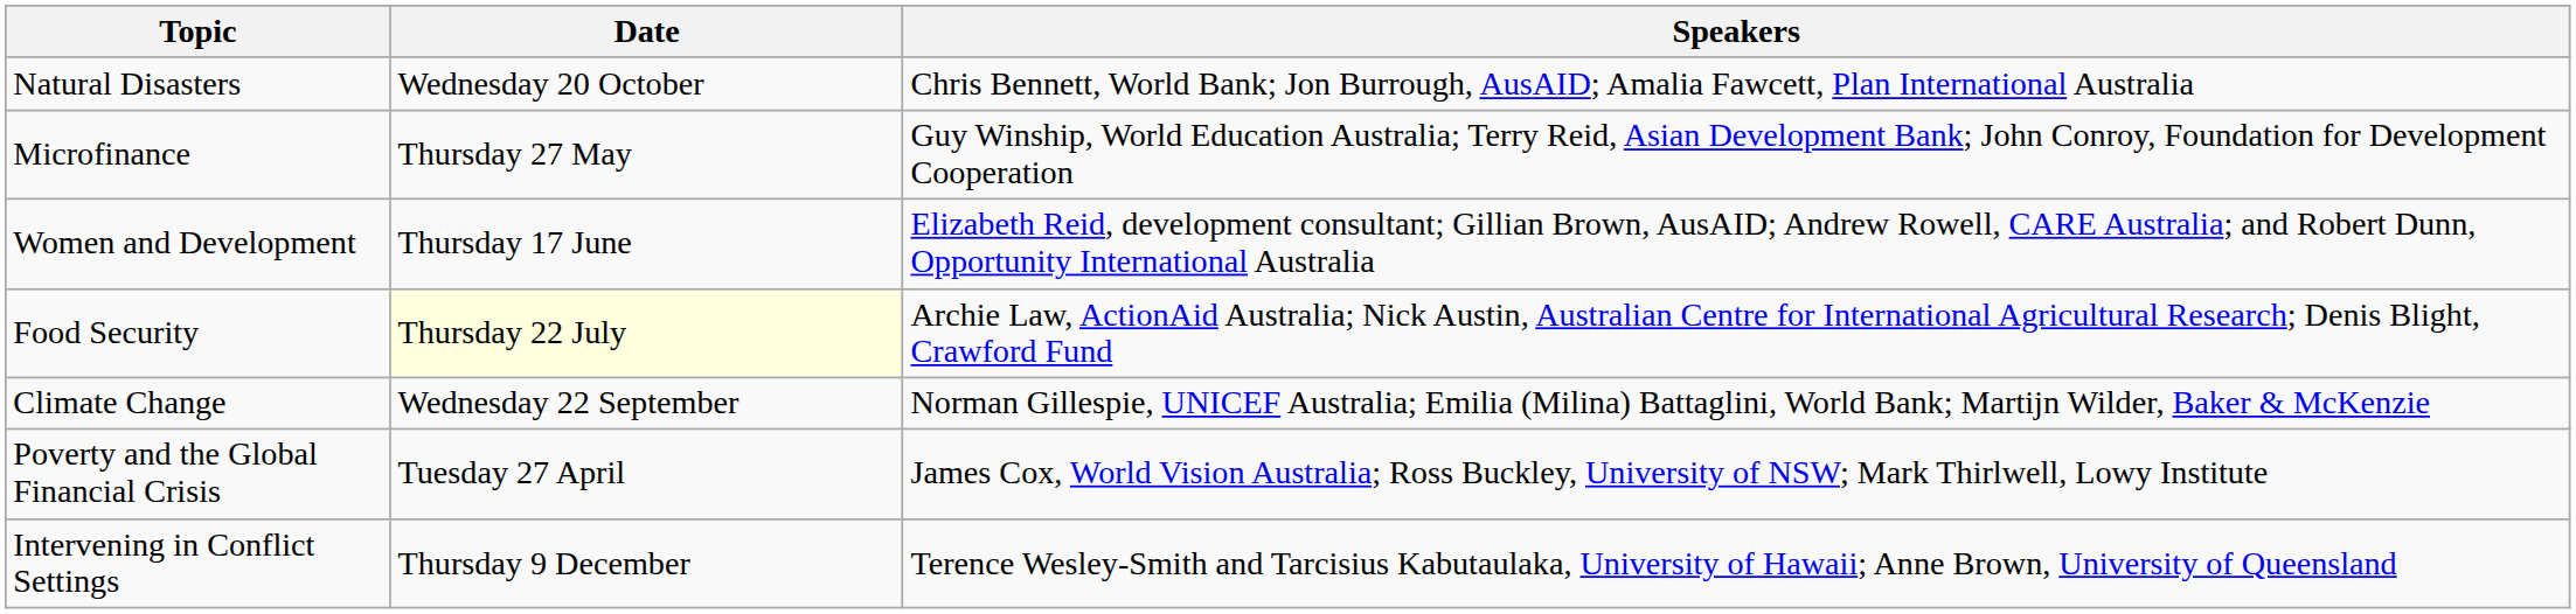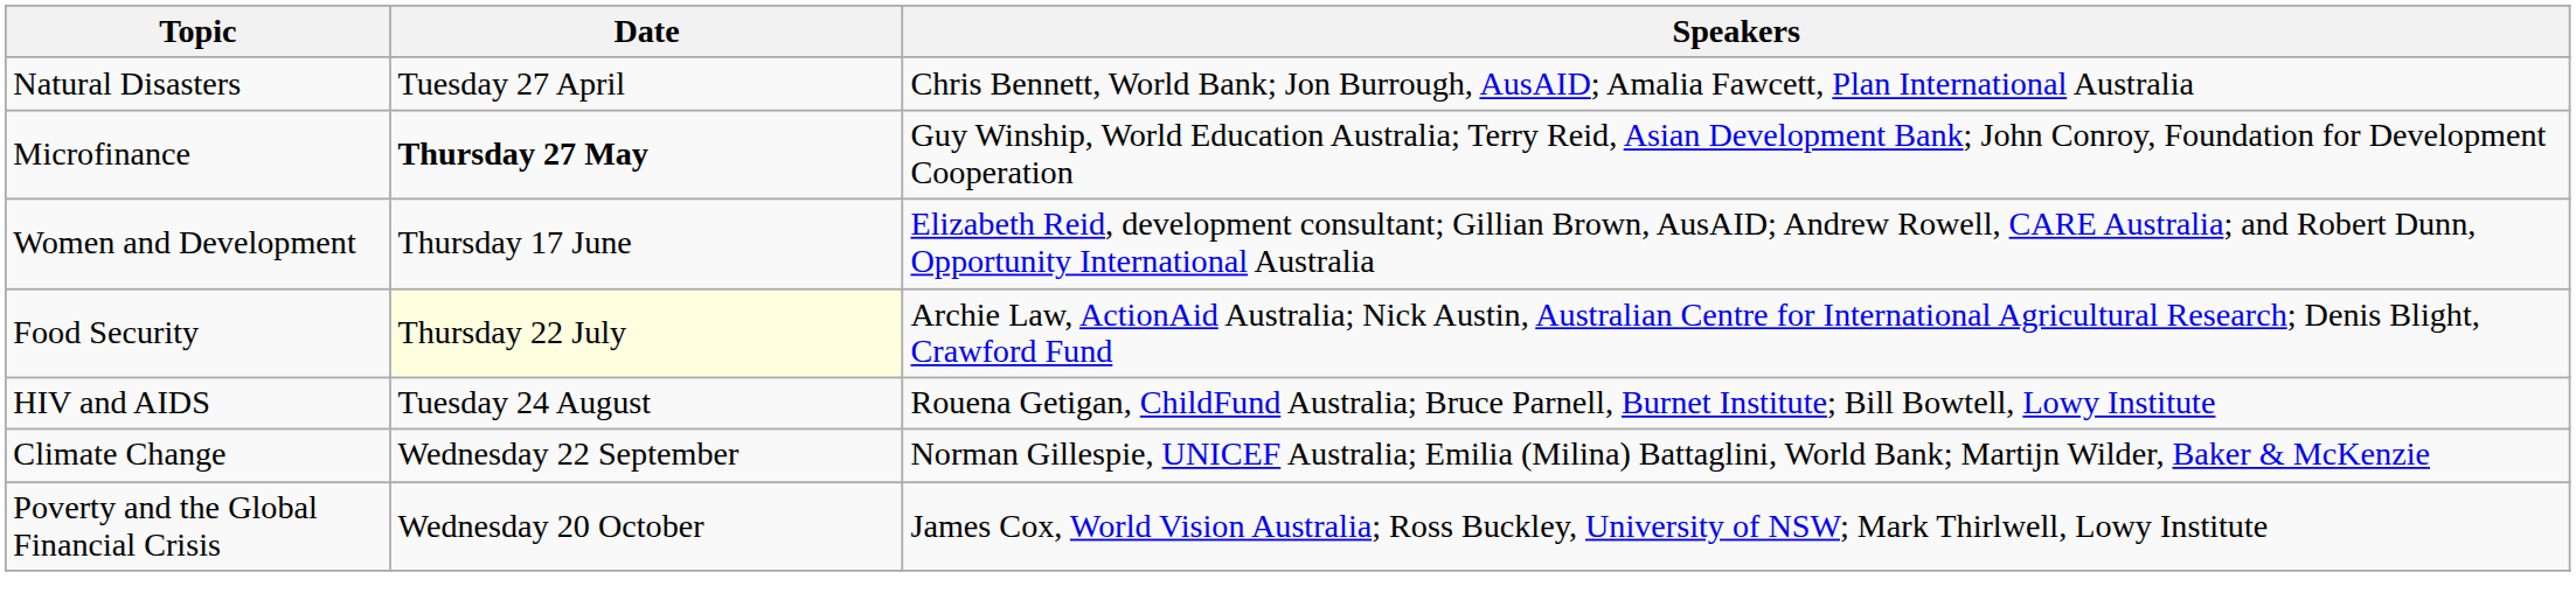Natural Disasters | Date: Wednesday 20 October -> Tuesday 27 April
Microfinance | Date: normal -> bold
+ row: HIV and AIDS | Tuesday 24 August | Rouena Getigan, ChildFund Australia; Bruce Parnell, Burnet Institute; Bill Bowtell, Lowy Institute
Poverty and the Global Financial Crisis | Date: Tuesday 27 April -> Wednesday 20 October
- row: Intervening in Conflict Settings | Thursday 9 December | Terence Wesley-Smith and Tarcisius Kabutaulaka, University of Hawaii; Anne Brown, University of Queensland
